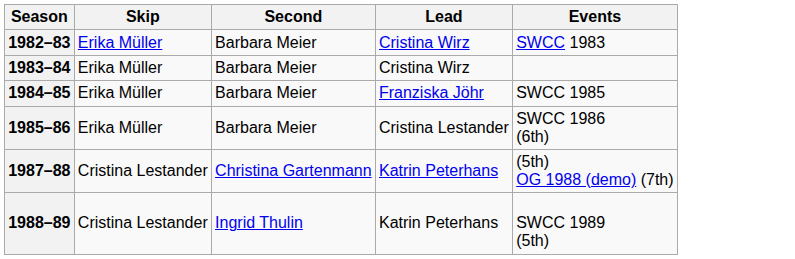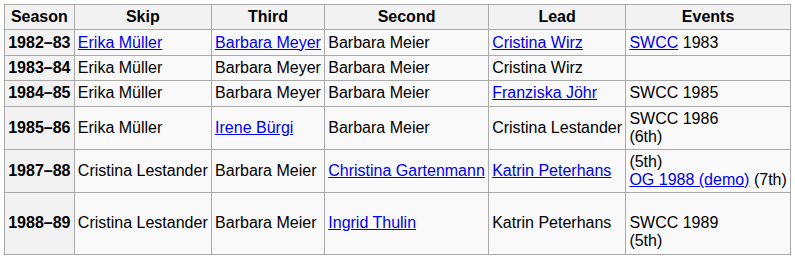+ column: Third | Barbara Meyer | Barbara Meyer | Barbara Meyer | Irene Bürgi | Barbara Meier | Barbara Meier
